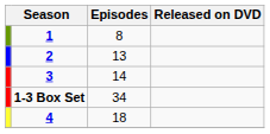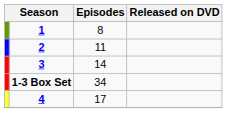2 | Episodes: 13 -> 11
4 | Episodes: 18 -> 17
